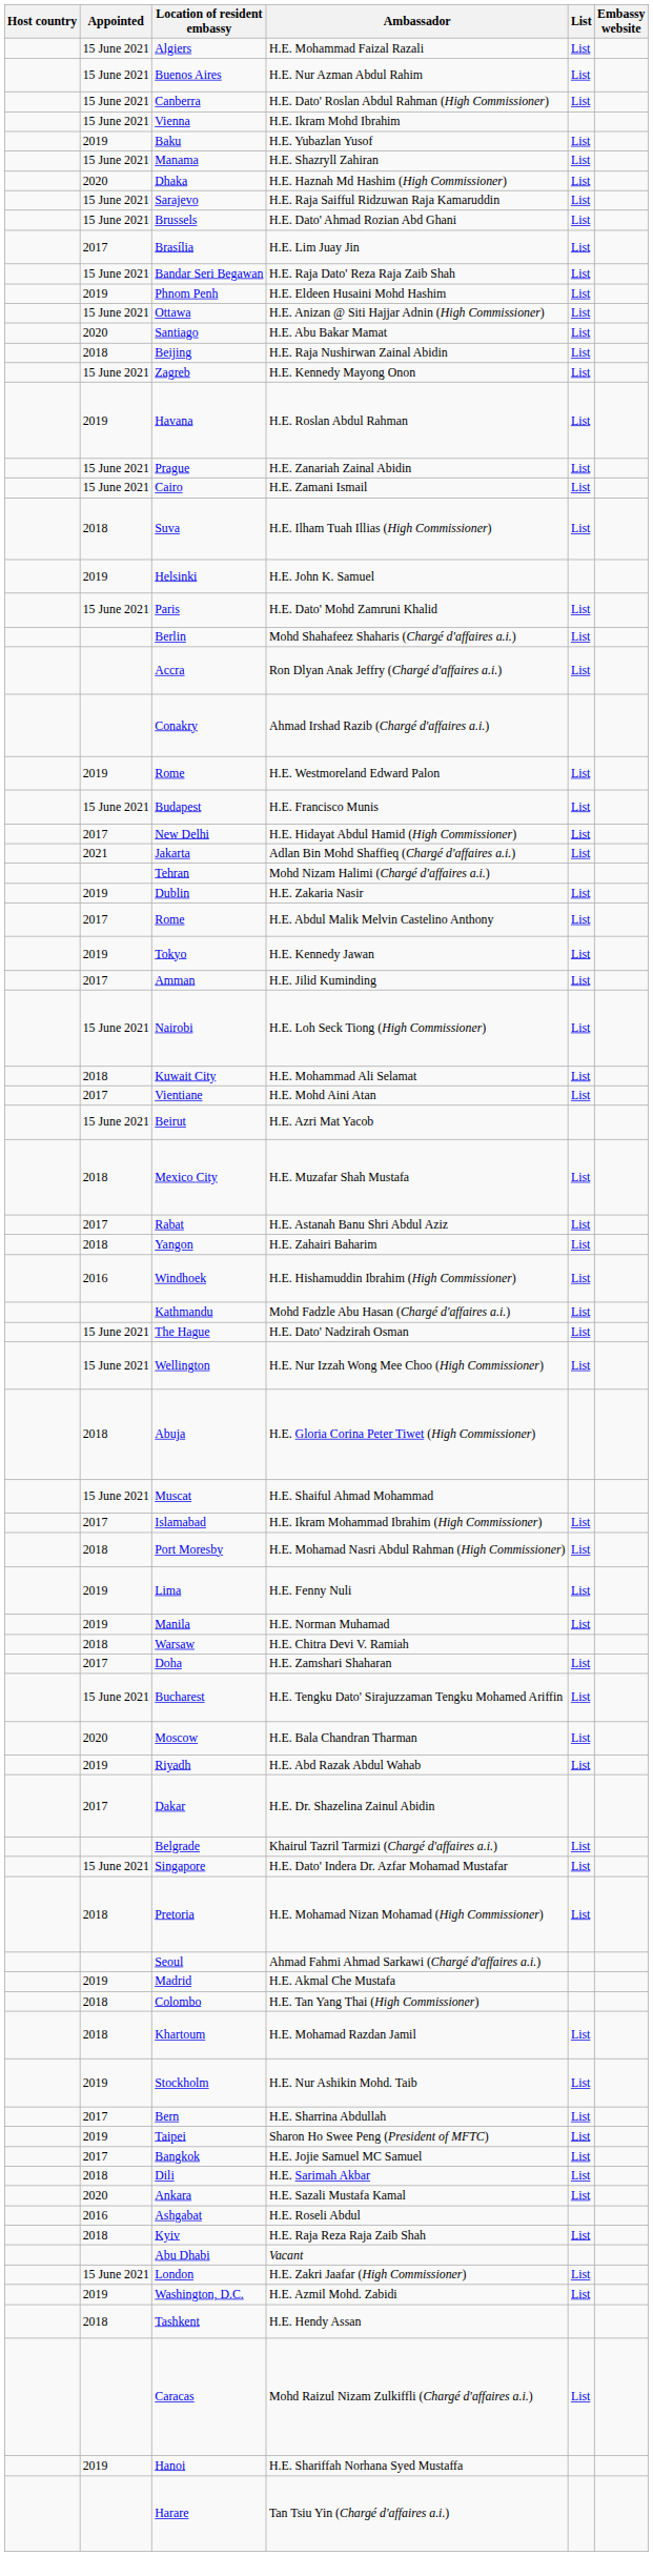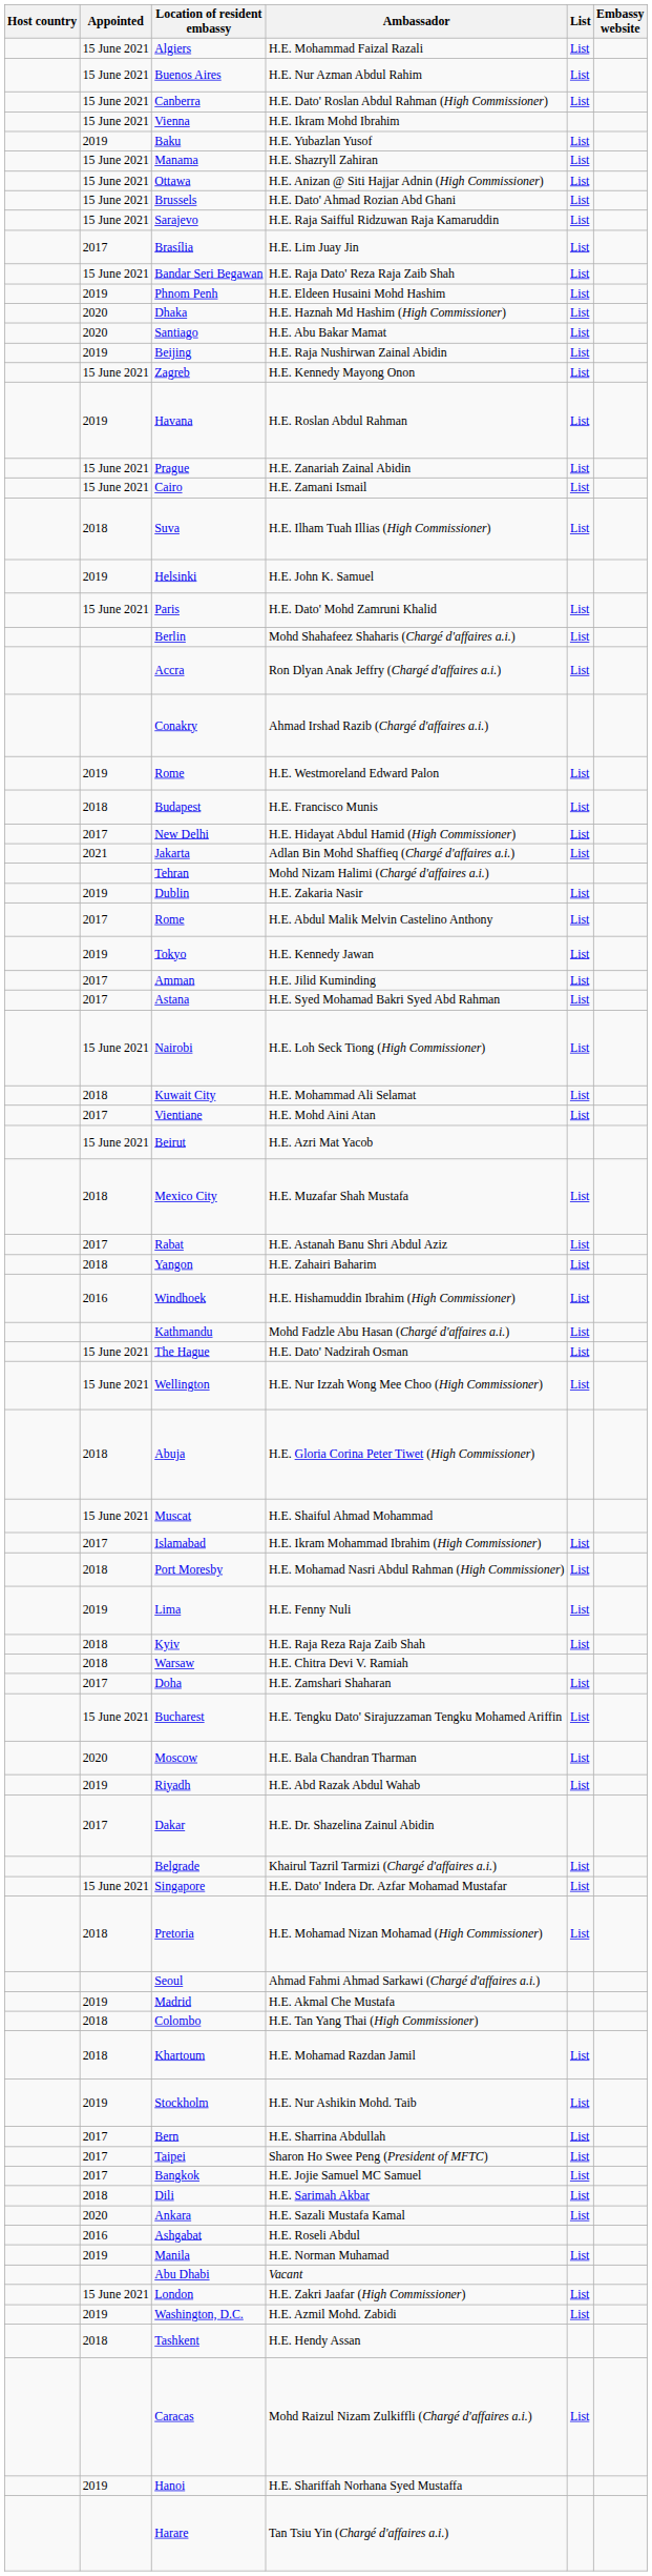rows swapped: H.E. Haznah Md Hashim (High Commissioner) <-> H.E. Anizan @ Siti Hajjar Adnin (High Commissioner)
rows swapped: H.E. Dato' Ahmad Rozian Abd Ghani <-> H.E. Raja Saifful Ridzuwan Raja Kamaruddin
H.E. Raja Nushirwan Zainal Abidin | Appointed: 2018 -> 2019
H.E. Francisco Munis | Appointed: 15 June 2021 -> 2018
+ row: 2017 | Astana | H.E. Syed Mohamad Bakri Syed Abd Rahman | List
rows swapped: H.E. Norman Muhamad <-> H.E. Raja Reza Raja Zaib Shah
Sharon Ho Swee Peng (President of MFTC) | Appointed: 2019 -> 2017
